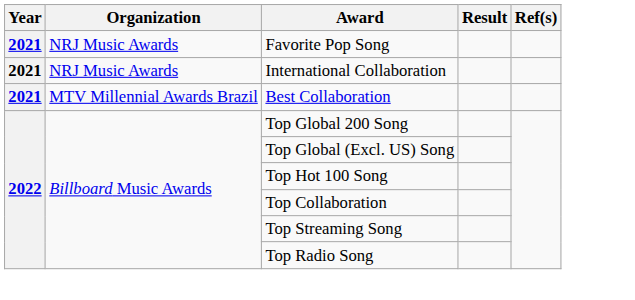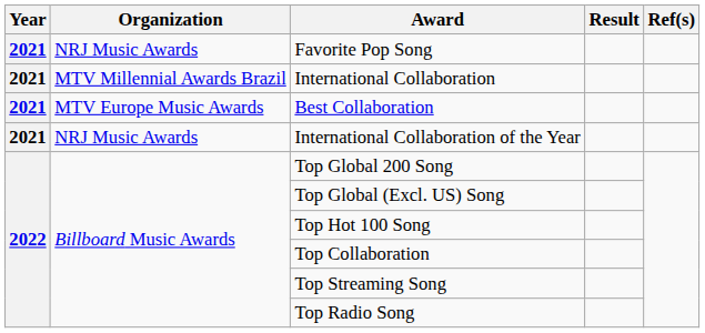International Collaboration | Organization: NRJ Music Awards -> MTV Millennial Awards Brazil
Best Collaboration | Organization: MTV Millennial Awards Brazil -> MTV Europe Music Awards
+ row: 2021 | NRJ Music Awards | International Collaboration of the Year
